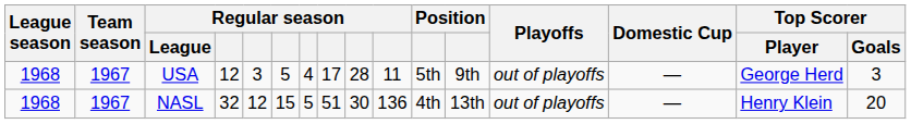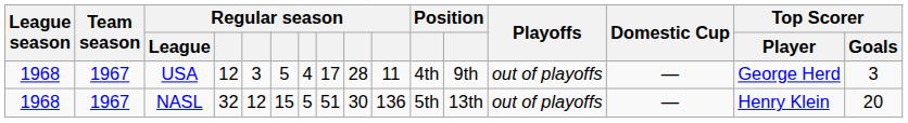USA | column 11: 5th -> 4th
NASL | column 11: 4th -> 5th
